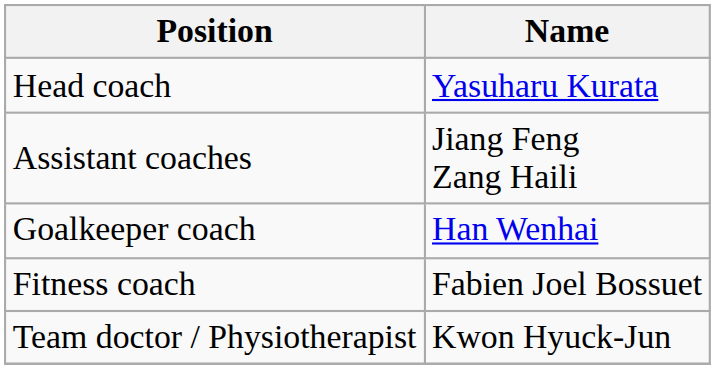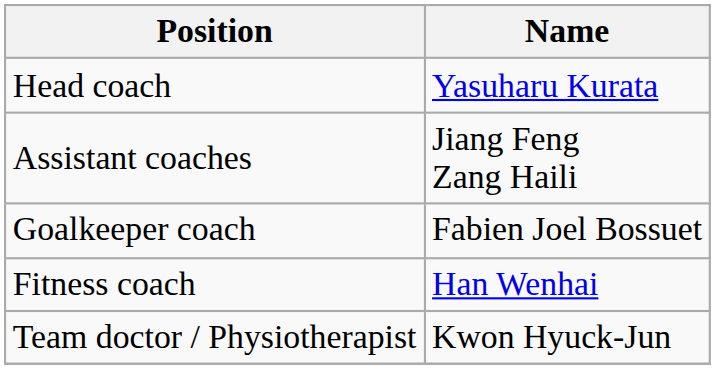Goalkeeper coach | Name: Han Wenhai -> Fabien Joel Bossuet
Fitness coach | Name: Fabien Joel Bossuet -> Han Wenhai
